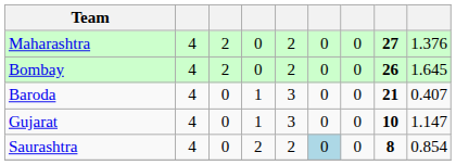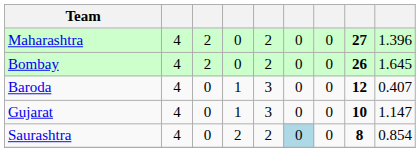Maharashtra | column 9: 1.376 -> 1.396
Baroda | column 8: 21 -> 12
